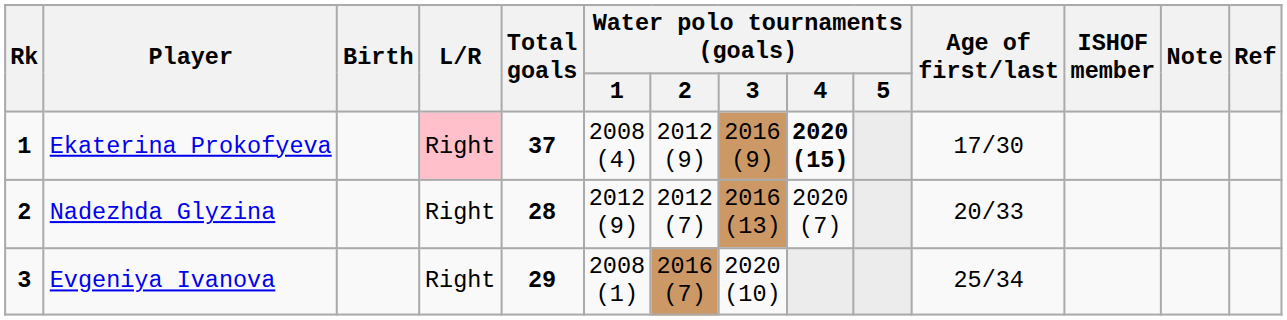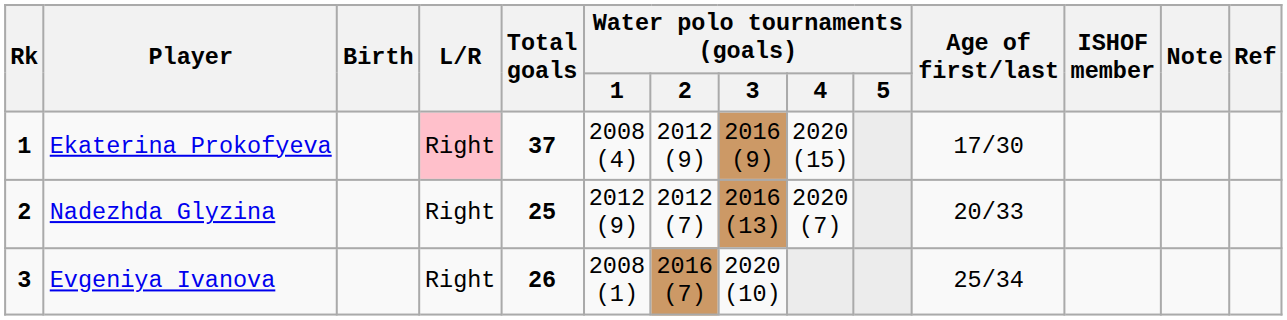Ekaterina Prokofyeva | Water polo tournaments (goals) / 4: bold -> normal
Nadezhda Glyzina | Total goals: 28 -> 25
Evgeniya Ivanova | Total goals: 29 -> 26
